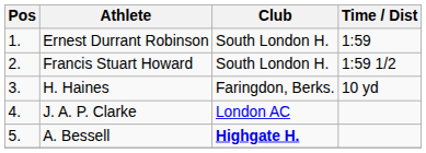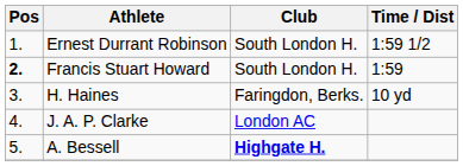Ernest Durrant Robinson | Time / Dist: 1:59 -> 1:59 1/2
Francis Stuart Howard | Pos: normal -> bold
Francis Stuart Howard | Time / Dist: 1:59 1/2 -> 1:59
